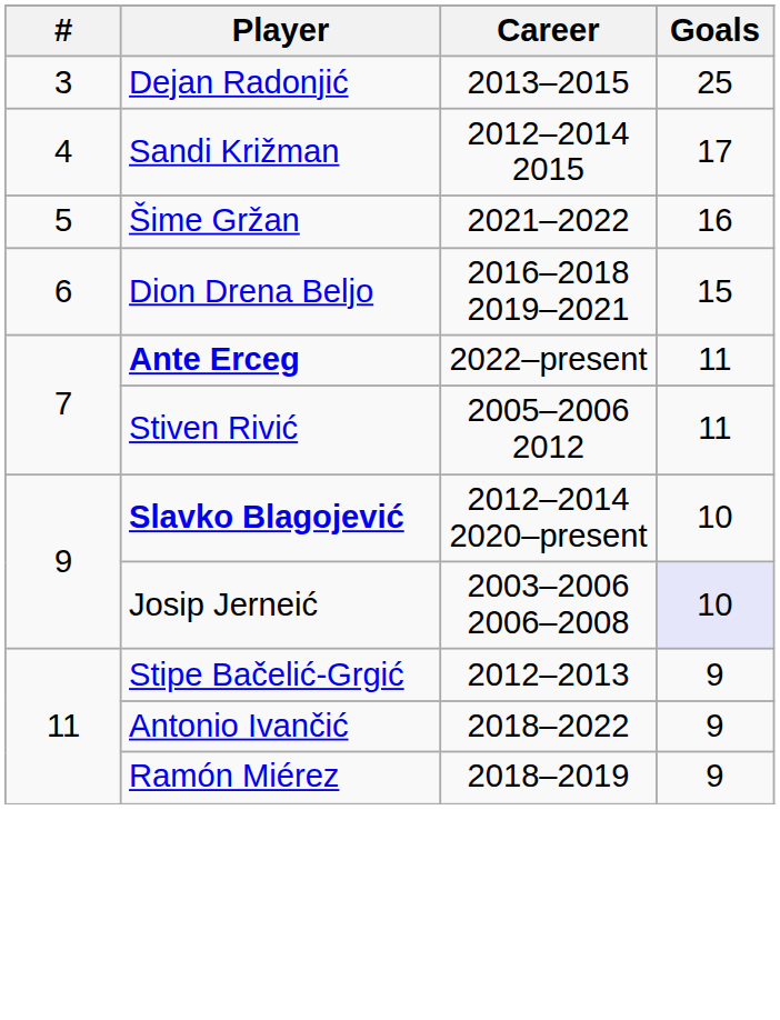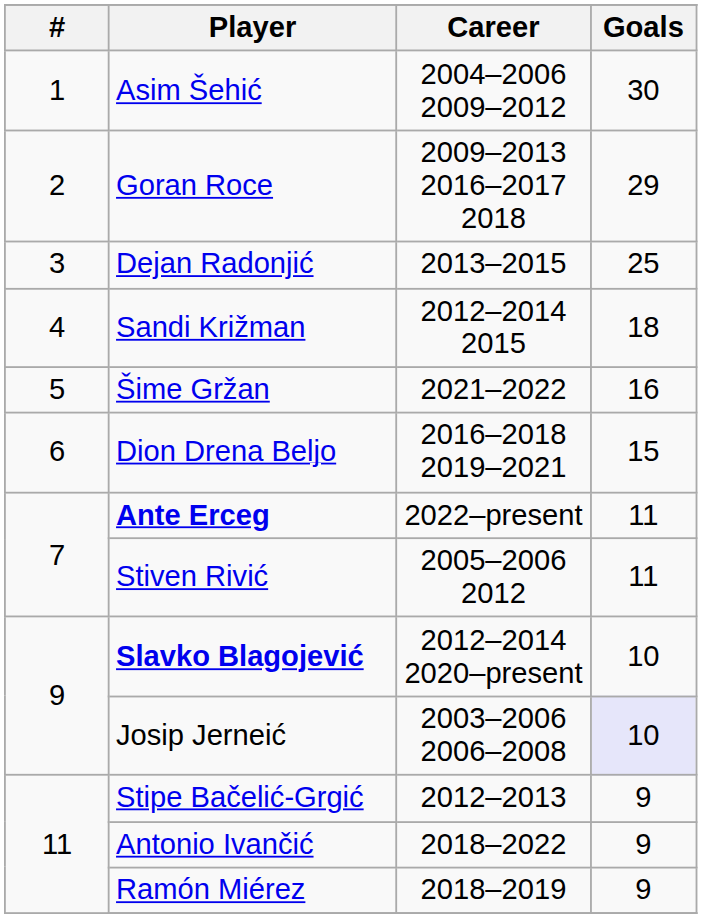+ row: 1 | Asim Šehić | 2004–2006 2009–2012 | 30
+ row: 2 | Goran Roce | 2009–2013 2016–2017 2018 | 29
Sandi Križman | Goals: 17 -> 18
